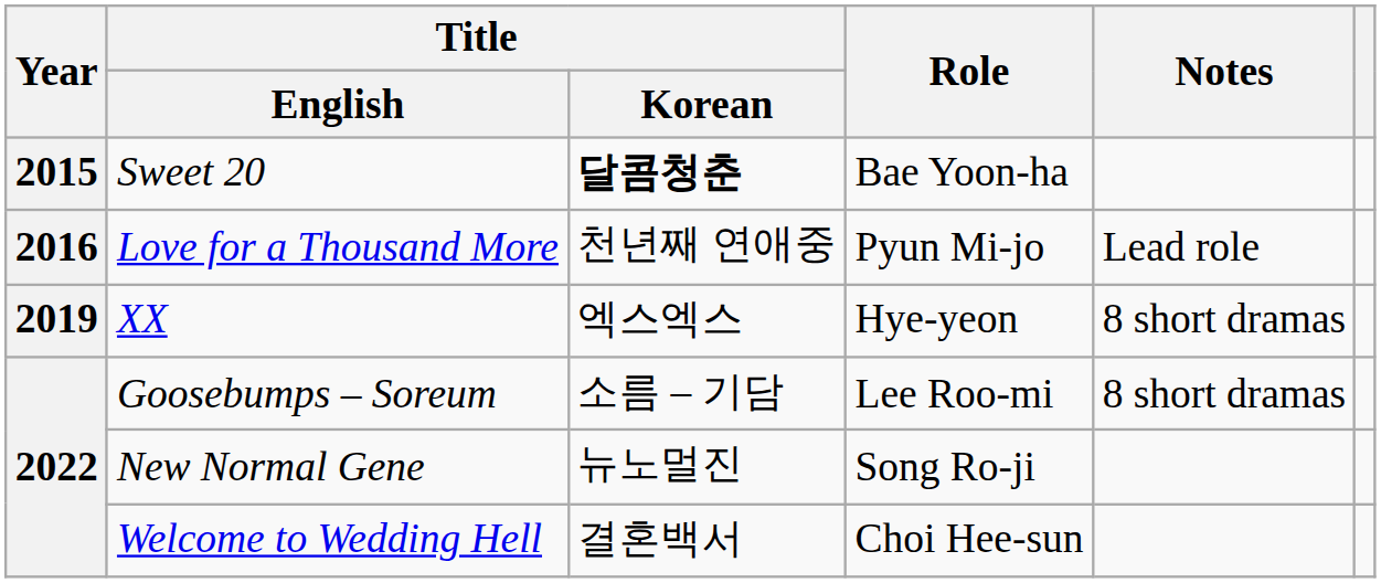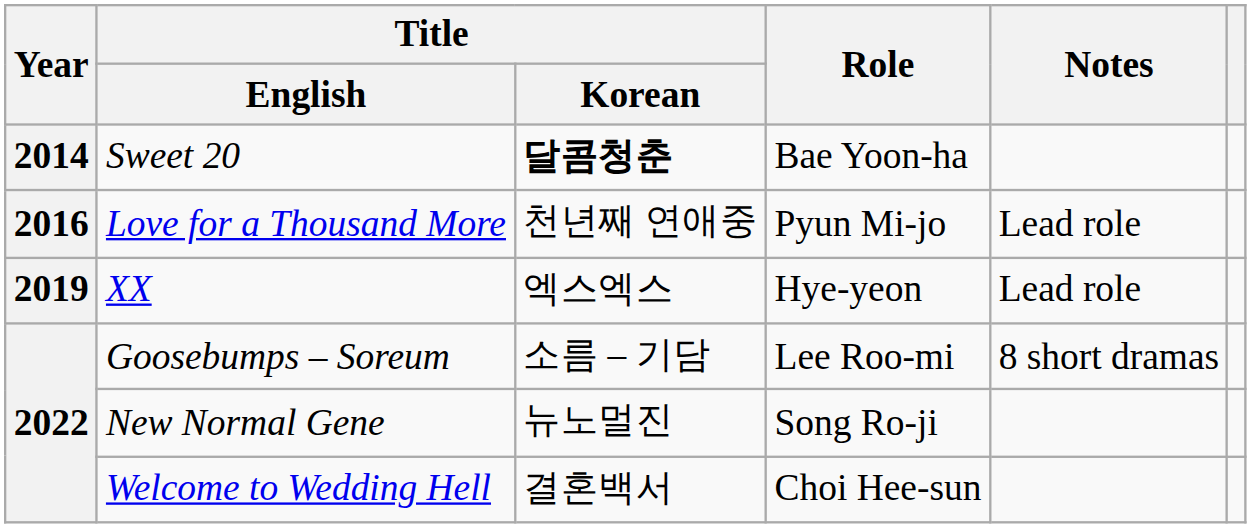Sweet 20 | Year: 2015 -> 2014
XX | Notes: 8 short dramas -> Lead role
